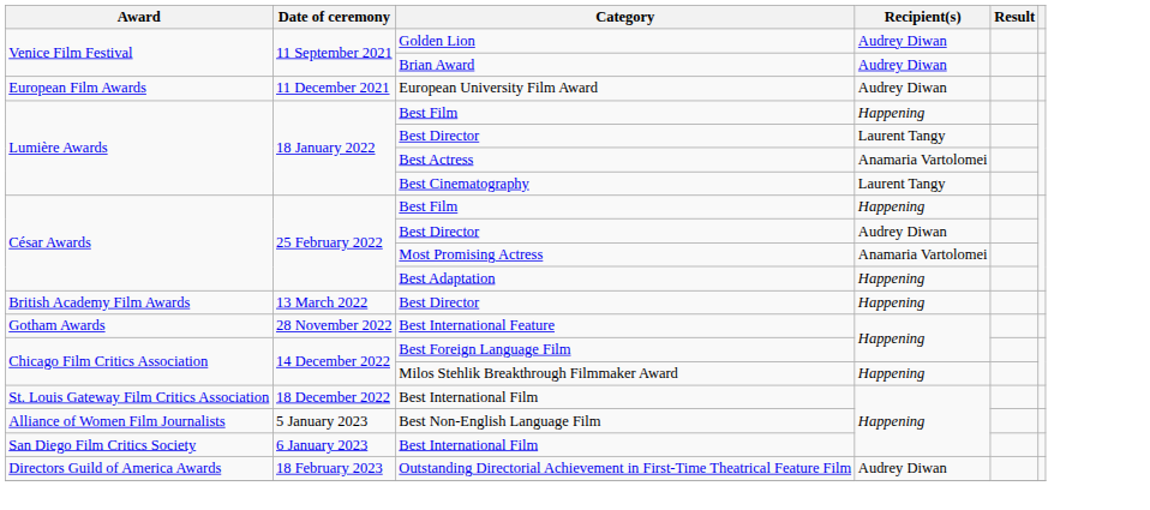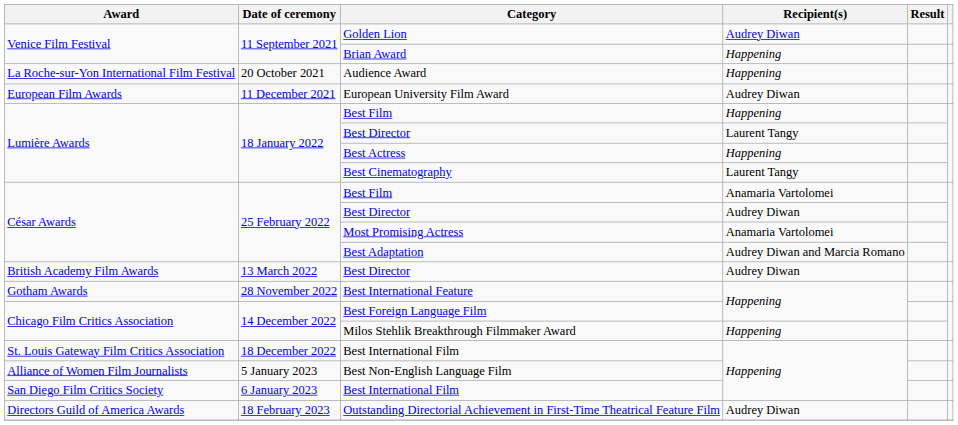Brian Award | Recipient(s): Audrey Diwan -> Happening
+ row: La Roche-sur-Yon International Film Festival | 20 October 2021 | Audience Award | Happening
Best Actress | Recipient(s): Anamaria Vartolomei -> Happening
César Awards / Best Film | Recipient(s): Happening -> Anamaria Vartolomei
Best Adaptation | Recipient(s): Happening -> Audrey Diwan and Marcia Romano
British Academy Film Awards / Best Director | Recipient(s): Happening -> Audrey Diwan
